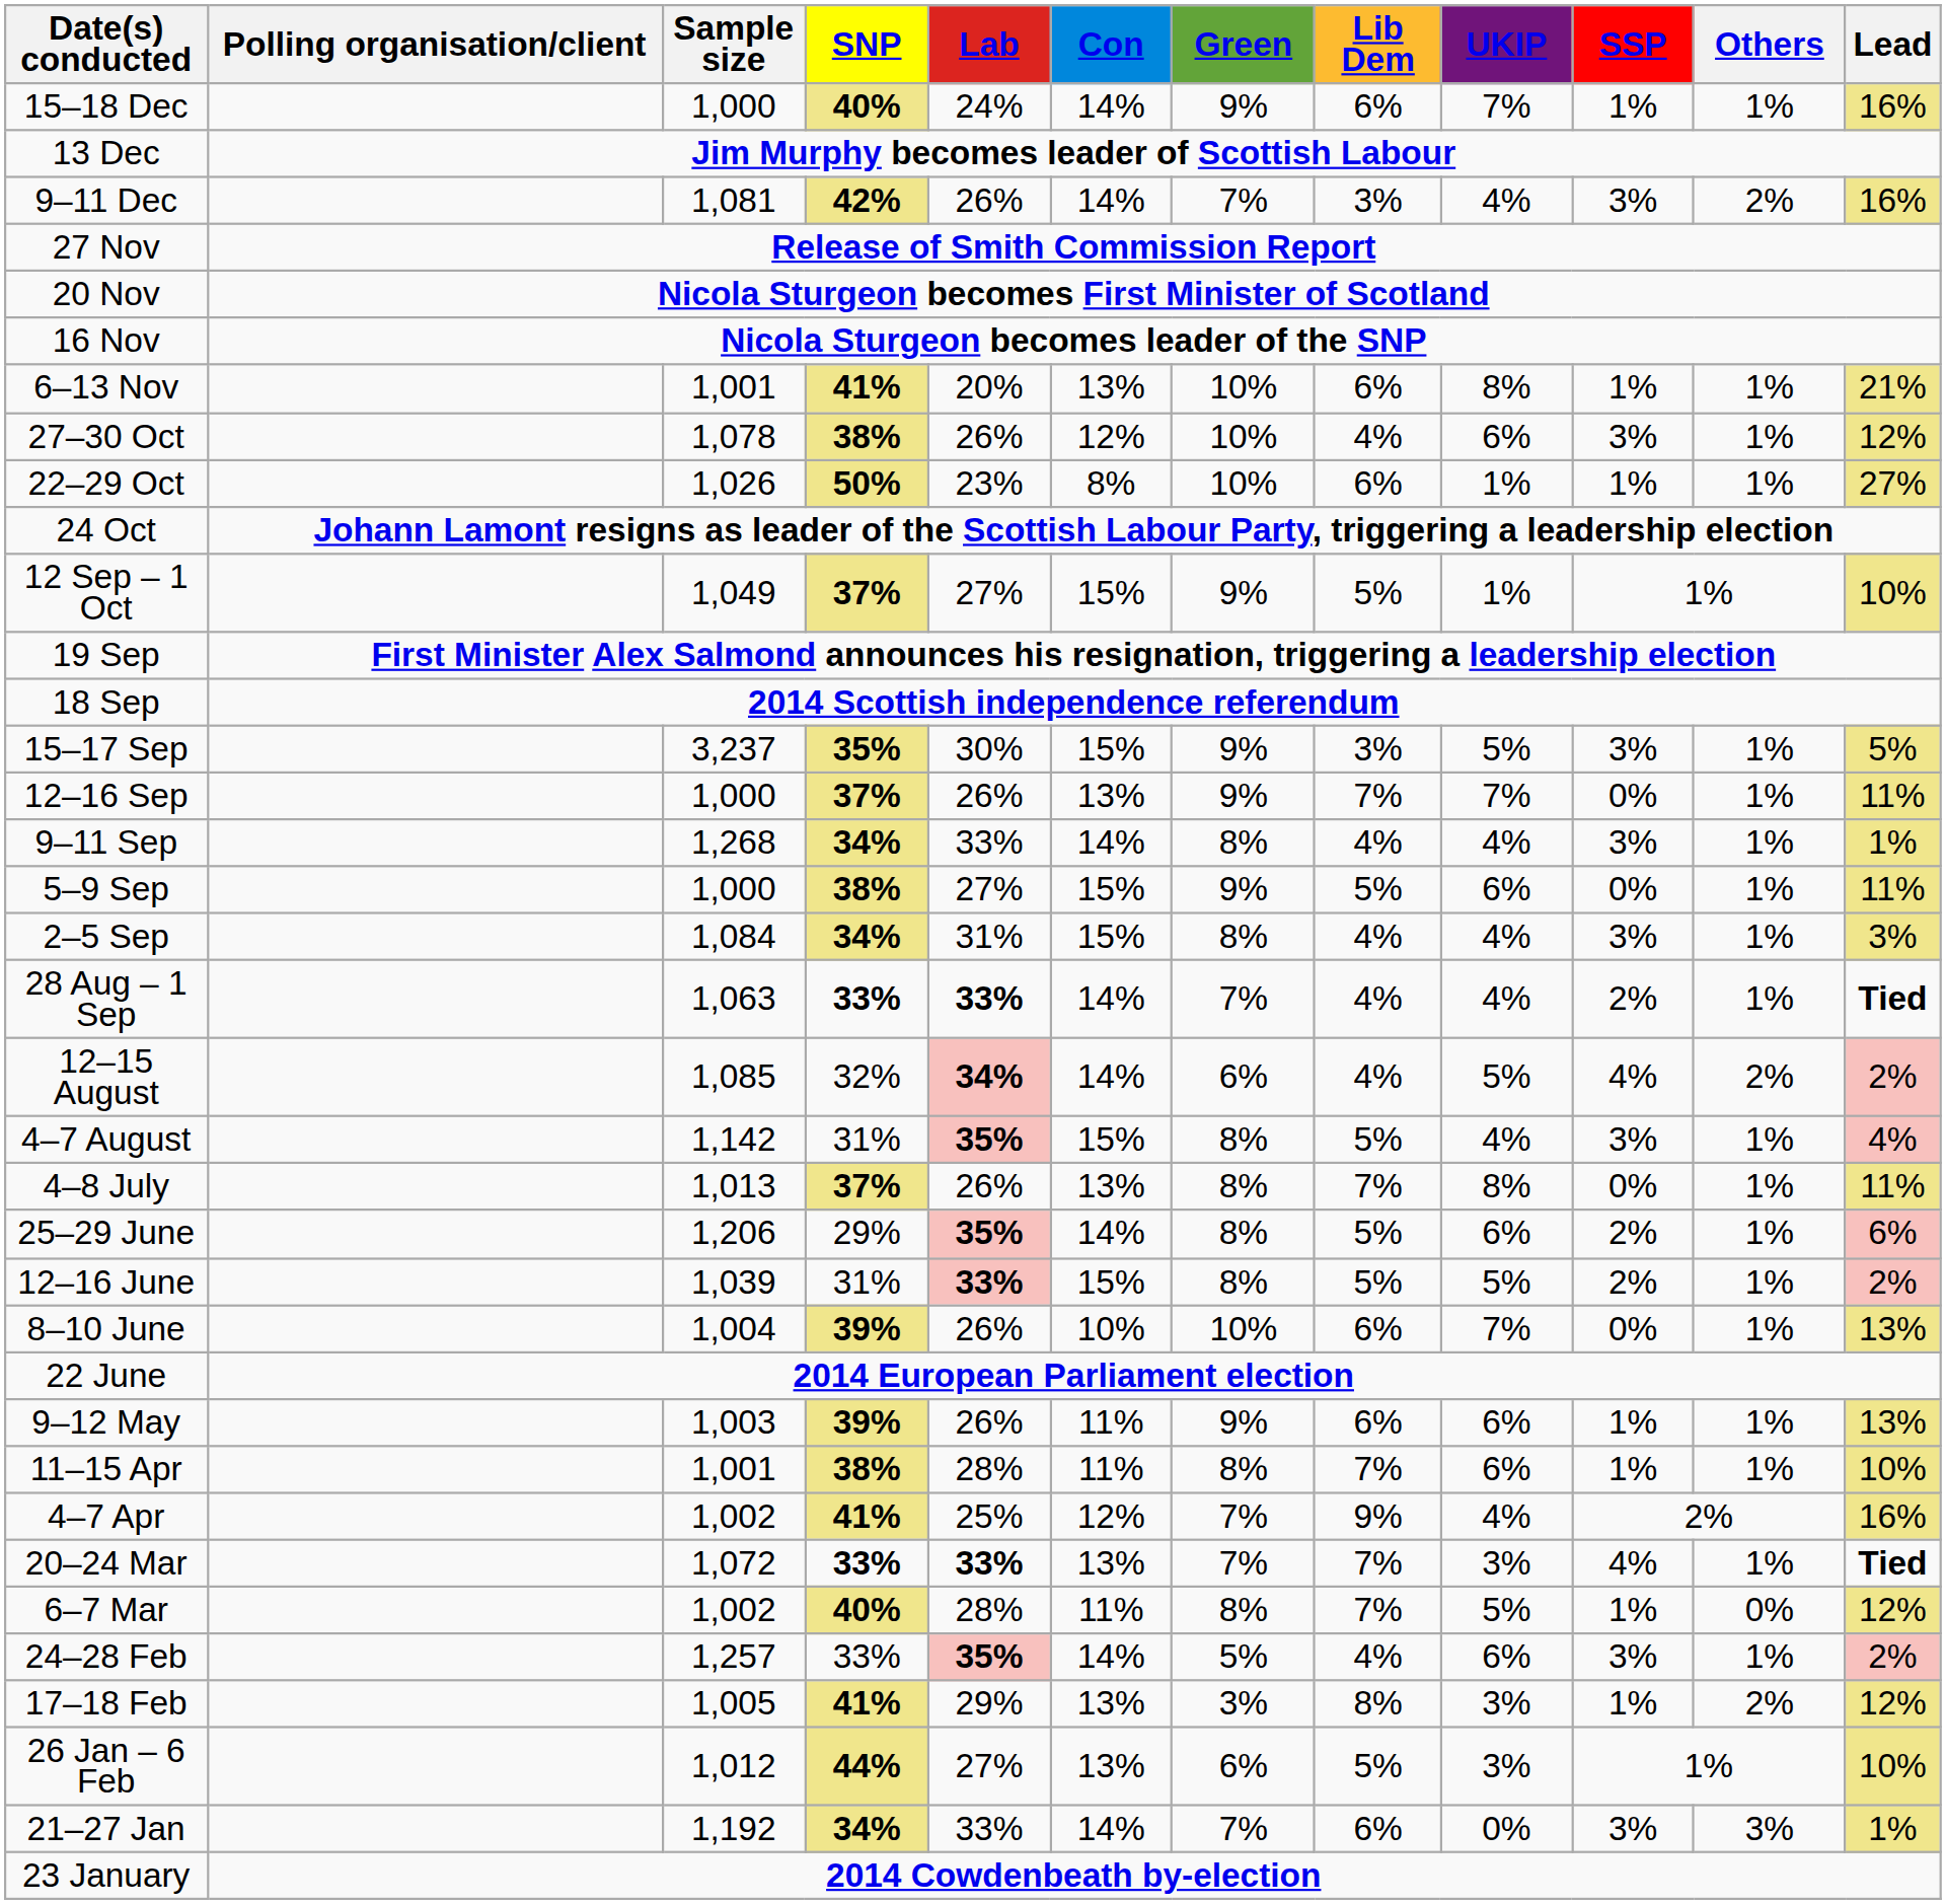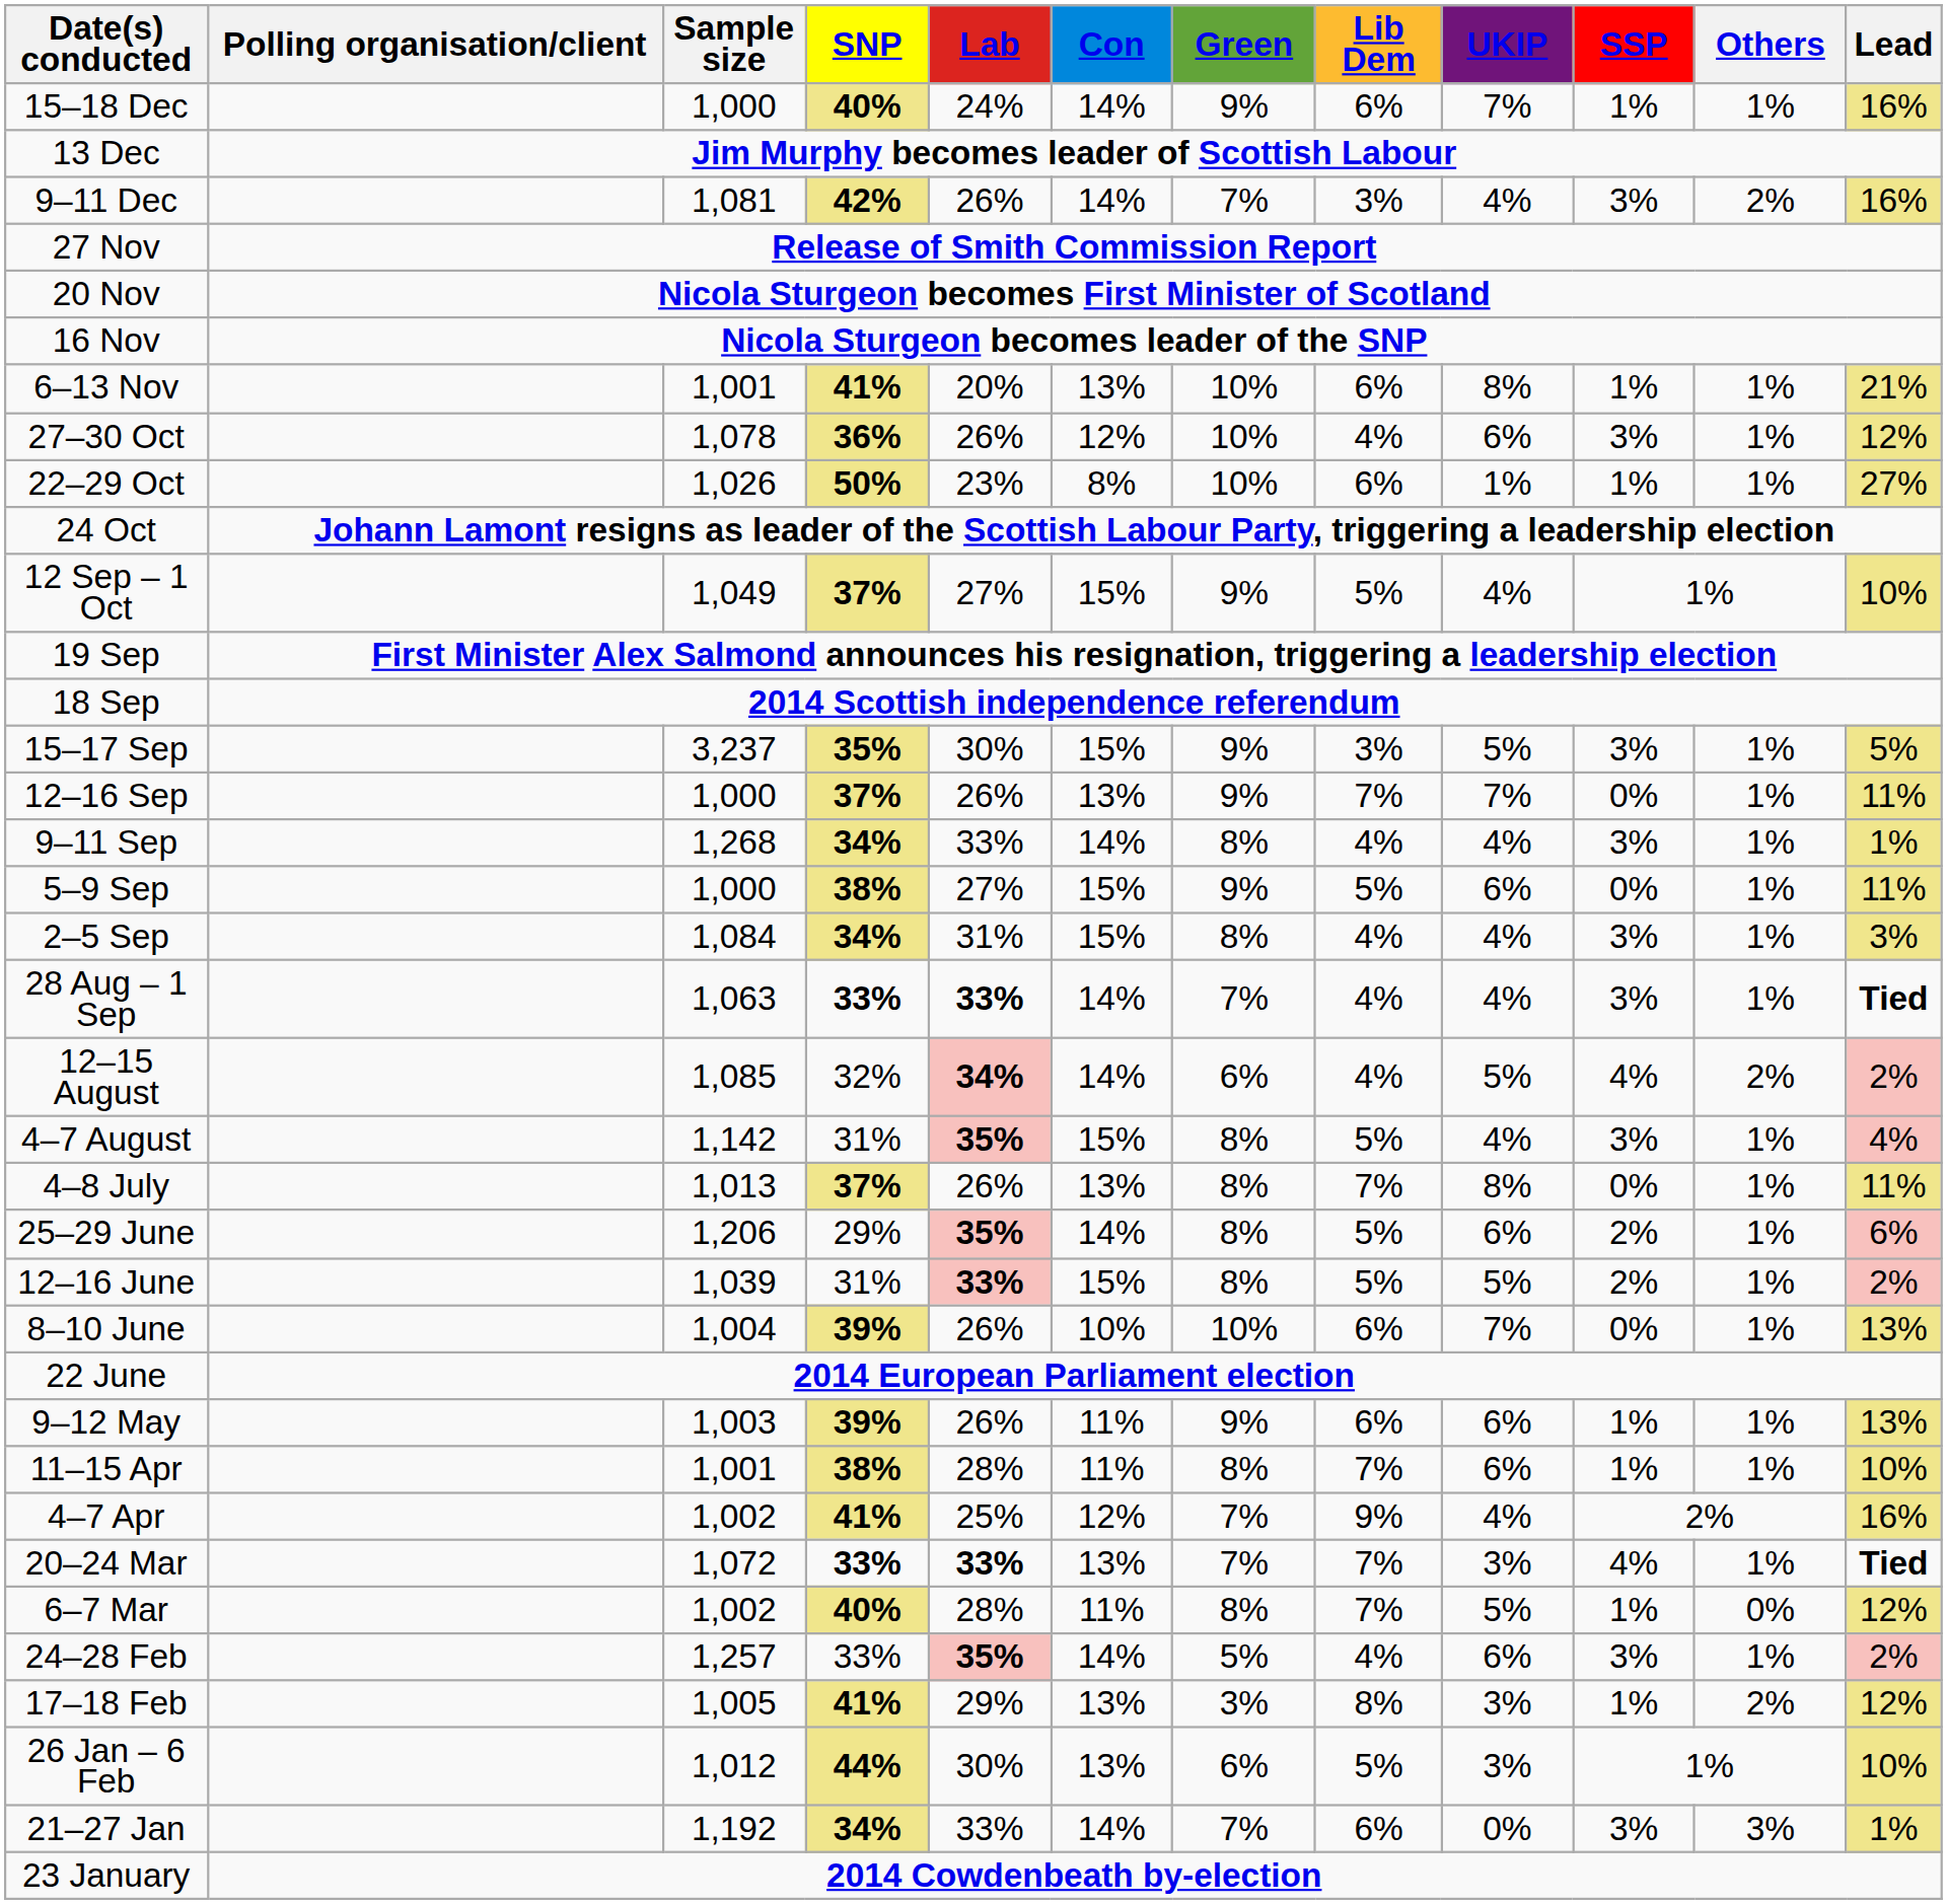27–30 Oct | SNP: 38% -> 36%
12 Sep – 1 Oct | UKIP: 1% -> 4%
28 Aug – 1 Sep | SSP: 2% -> 3%
26 Jan – 6 Feb | Lab: 27% -> 30%
